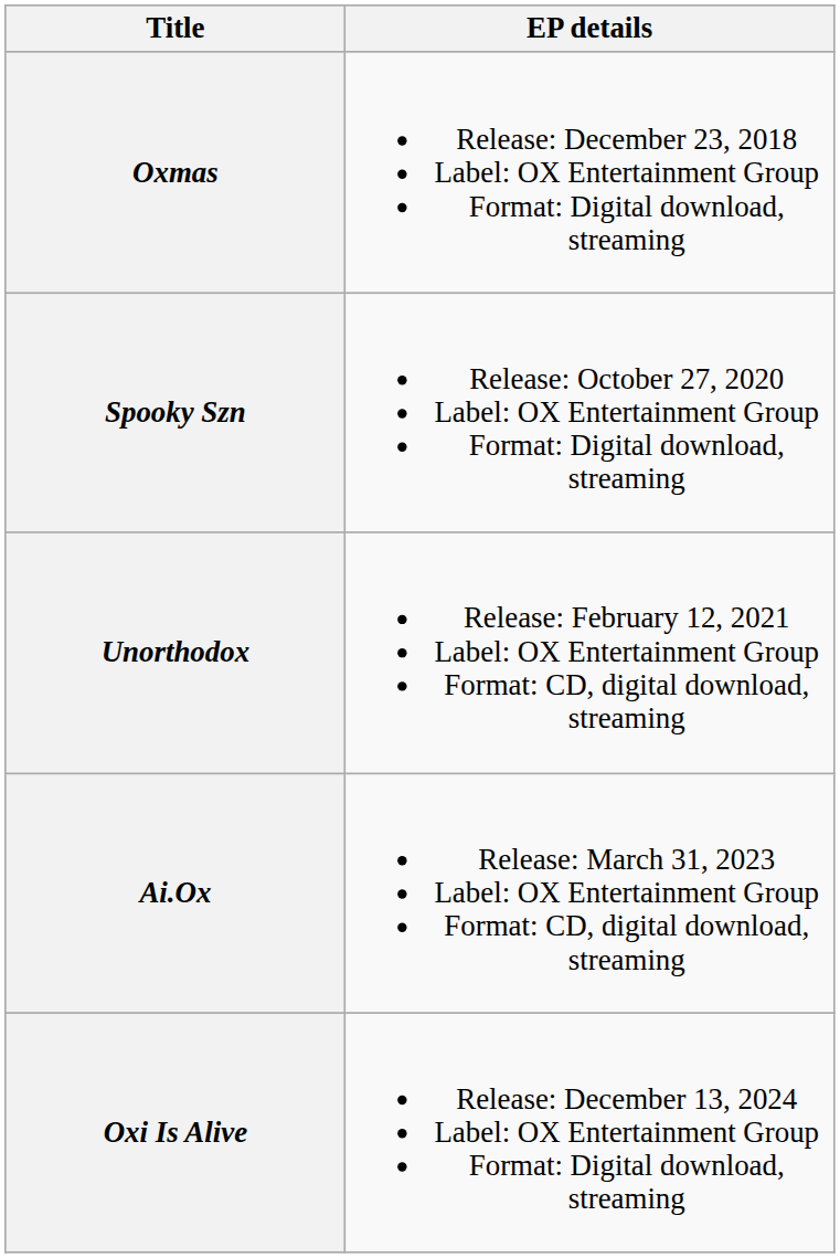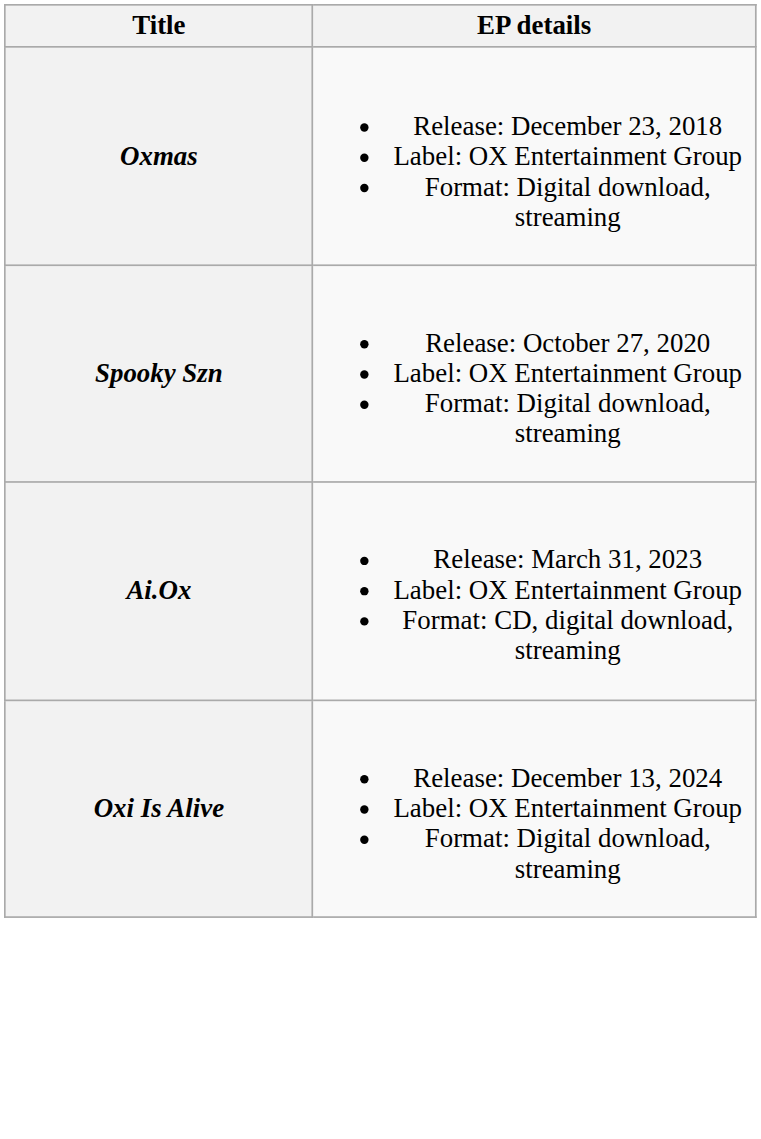- row: Unorthodox | Release: February 12, 2021 Label: OX Entertainment Group Format: CD, digital download, streaming
